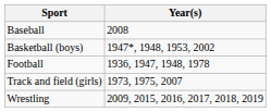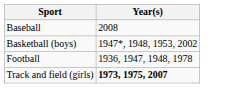Track and field (girls) | Year(s): normal -> bold
- row: Wrestling | 2009, 2015, 2016, 2017, 2018, 2019
